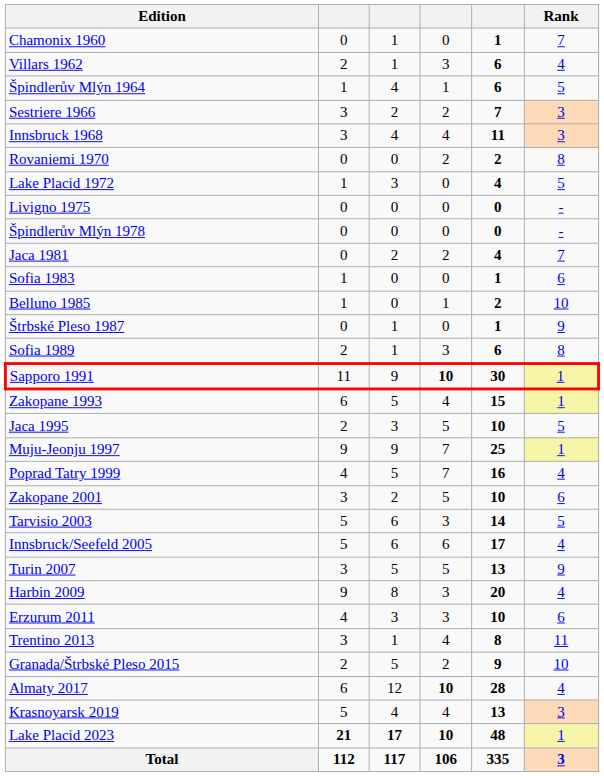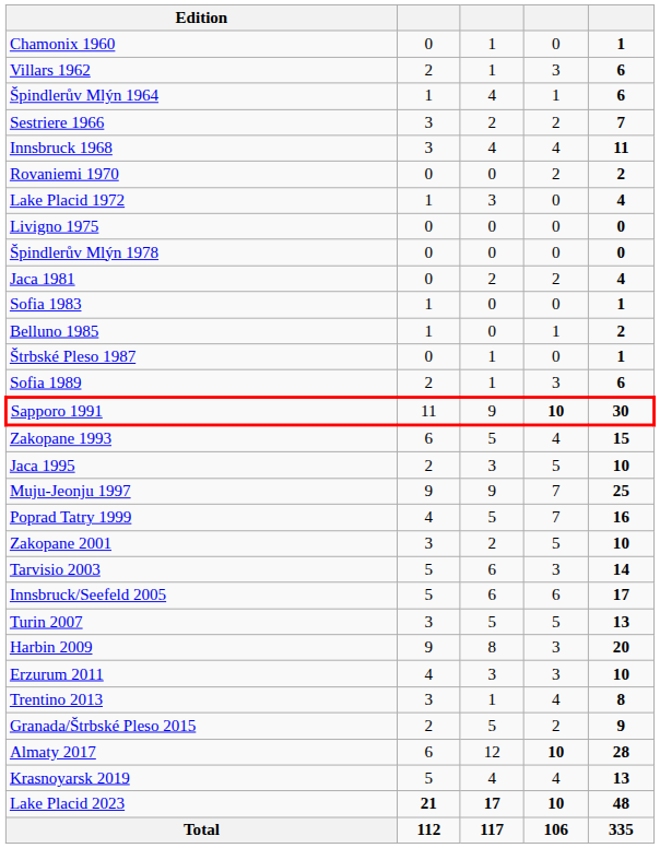- column: Rank | 7 | 4 | 5 | 3 | 3 | 8 | 5 | - | - | 7 | 6 | 10 | 9 | 8 | 1 | 1 | 5 | 1 | 4 | 6 | 5 | 4 | 9 | 4 | 6 | 11 | 10 | 4 | 3 | 1 | 3
